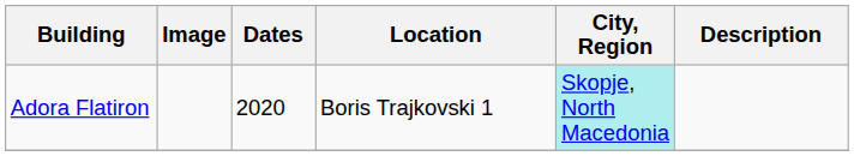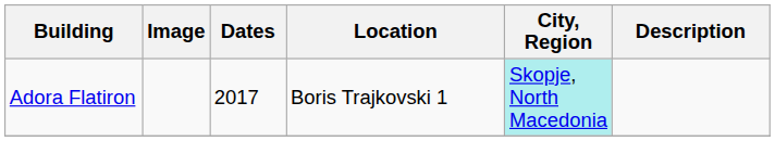Adora Flatiron | Dates: 2020 -> 2017
